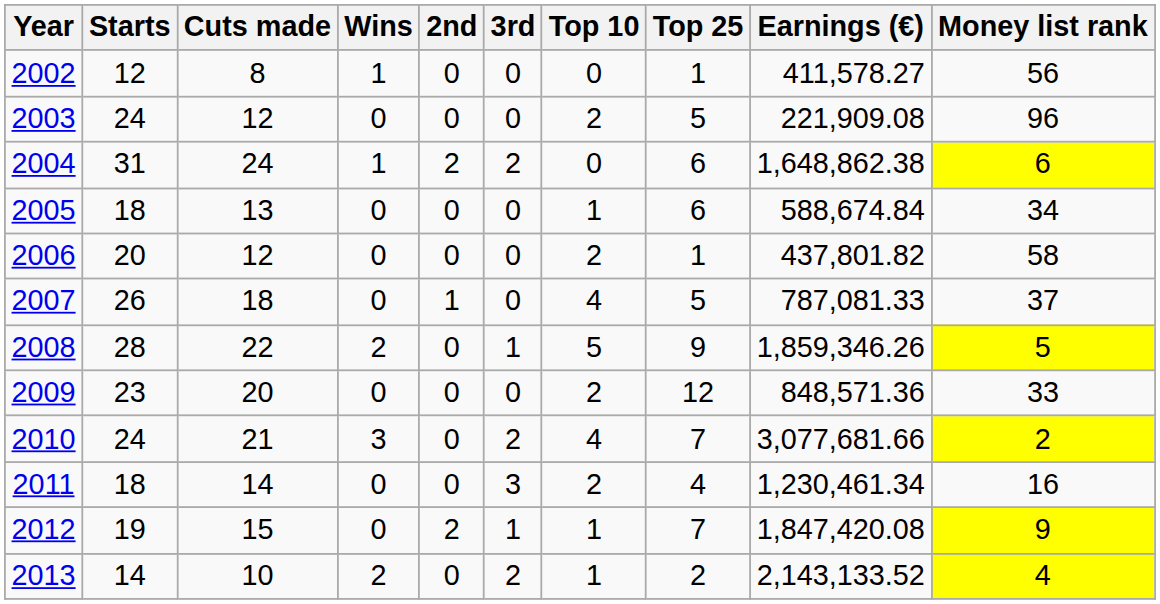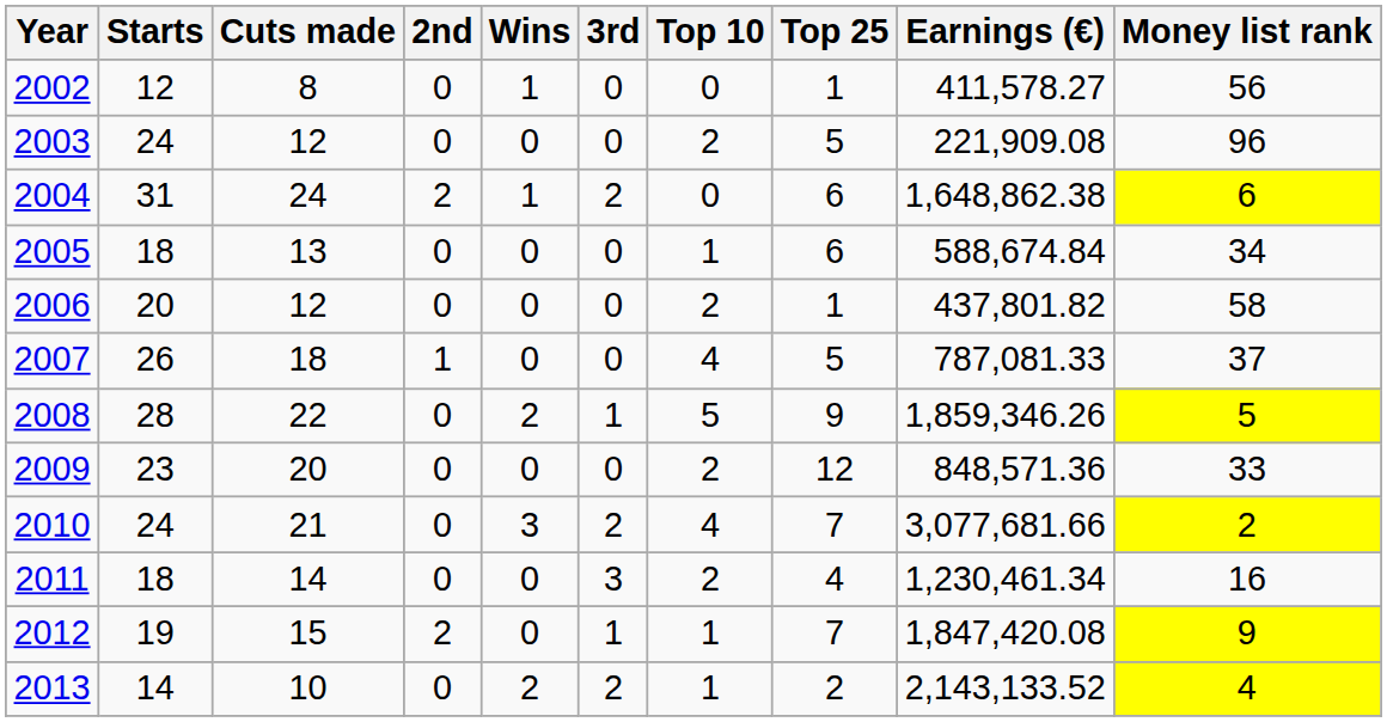columns swapped: Wins <-> 2nd
